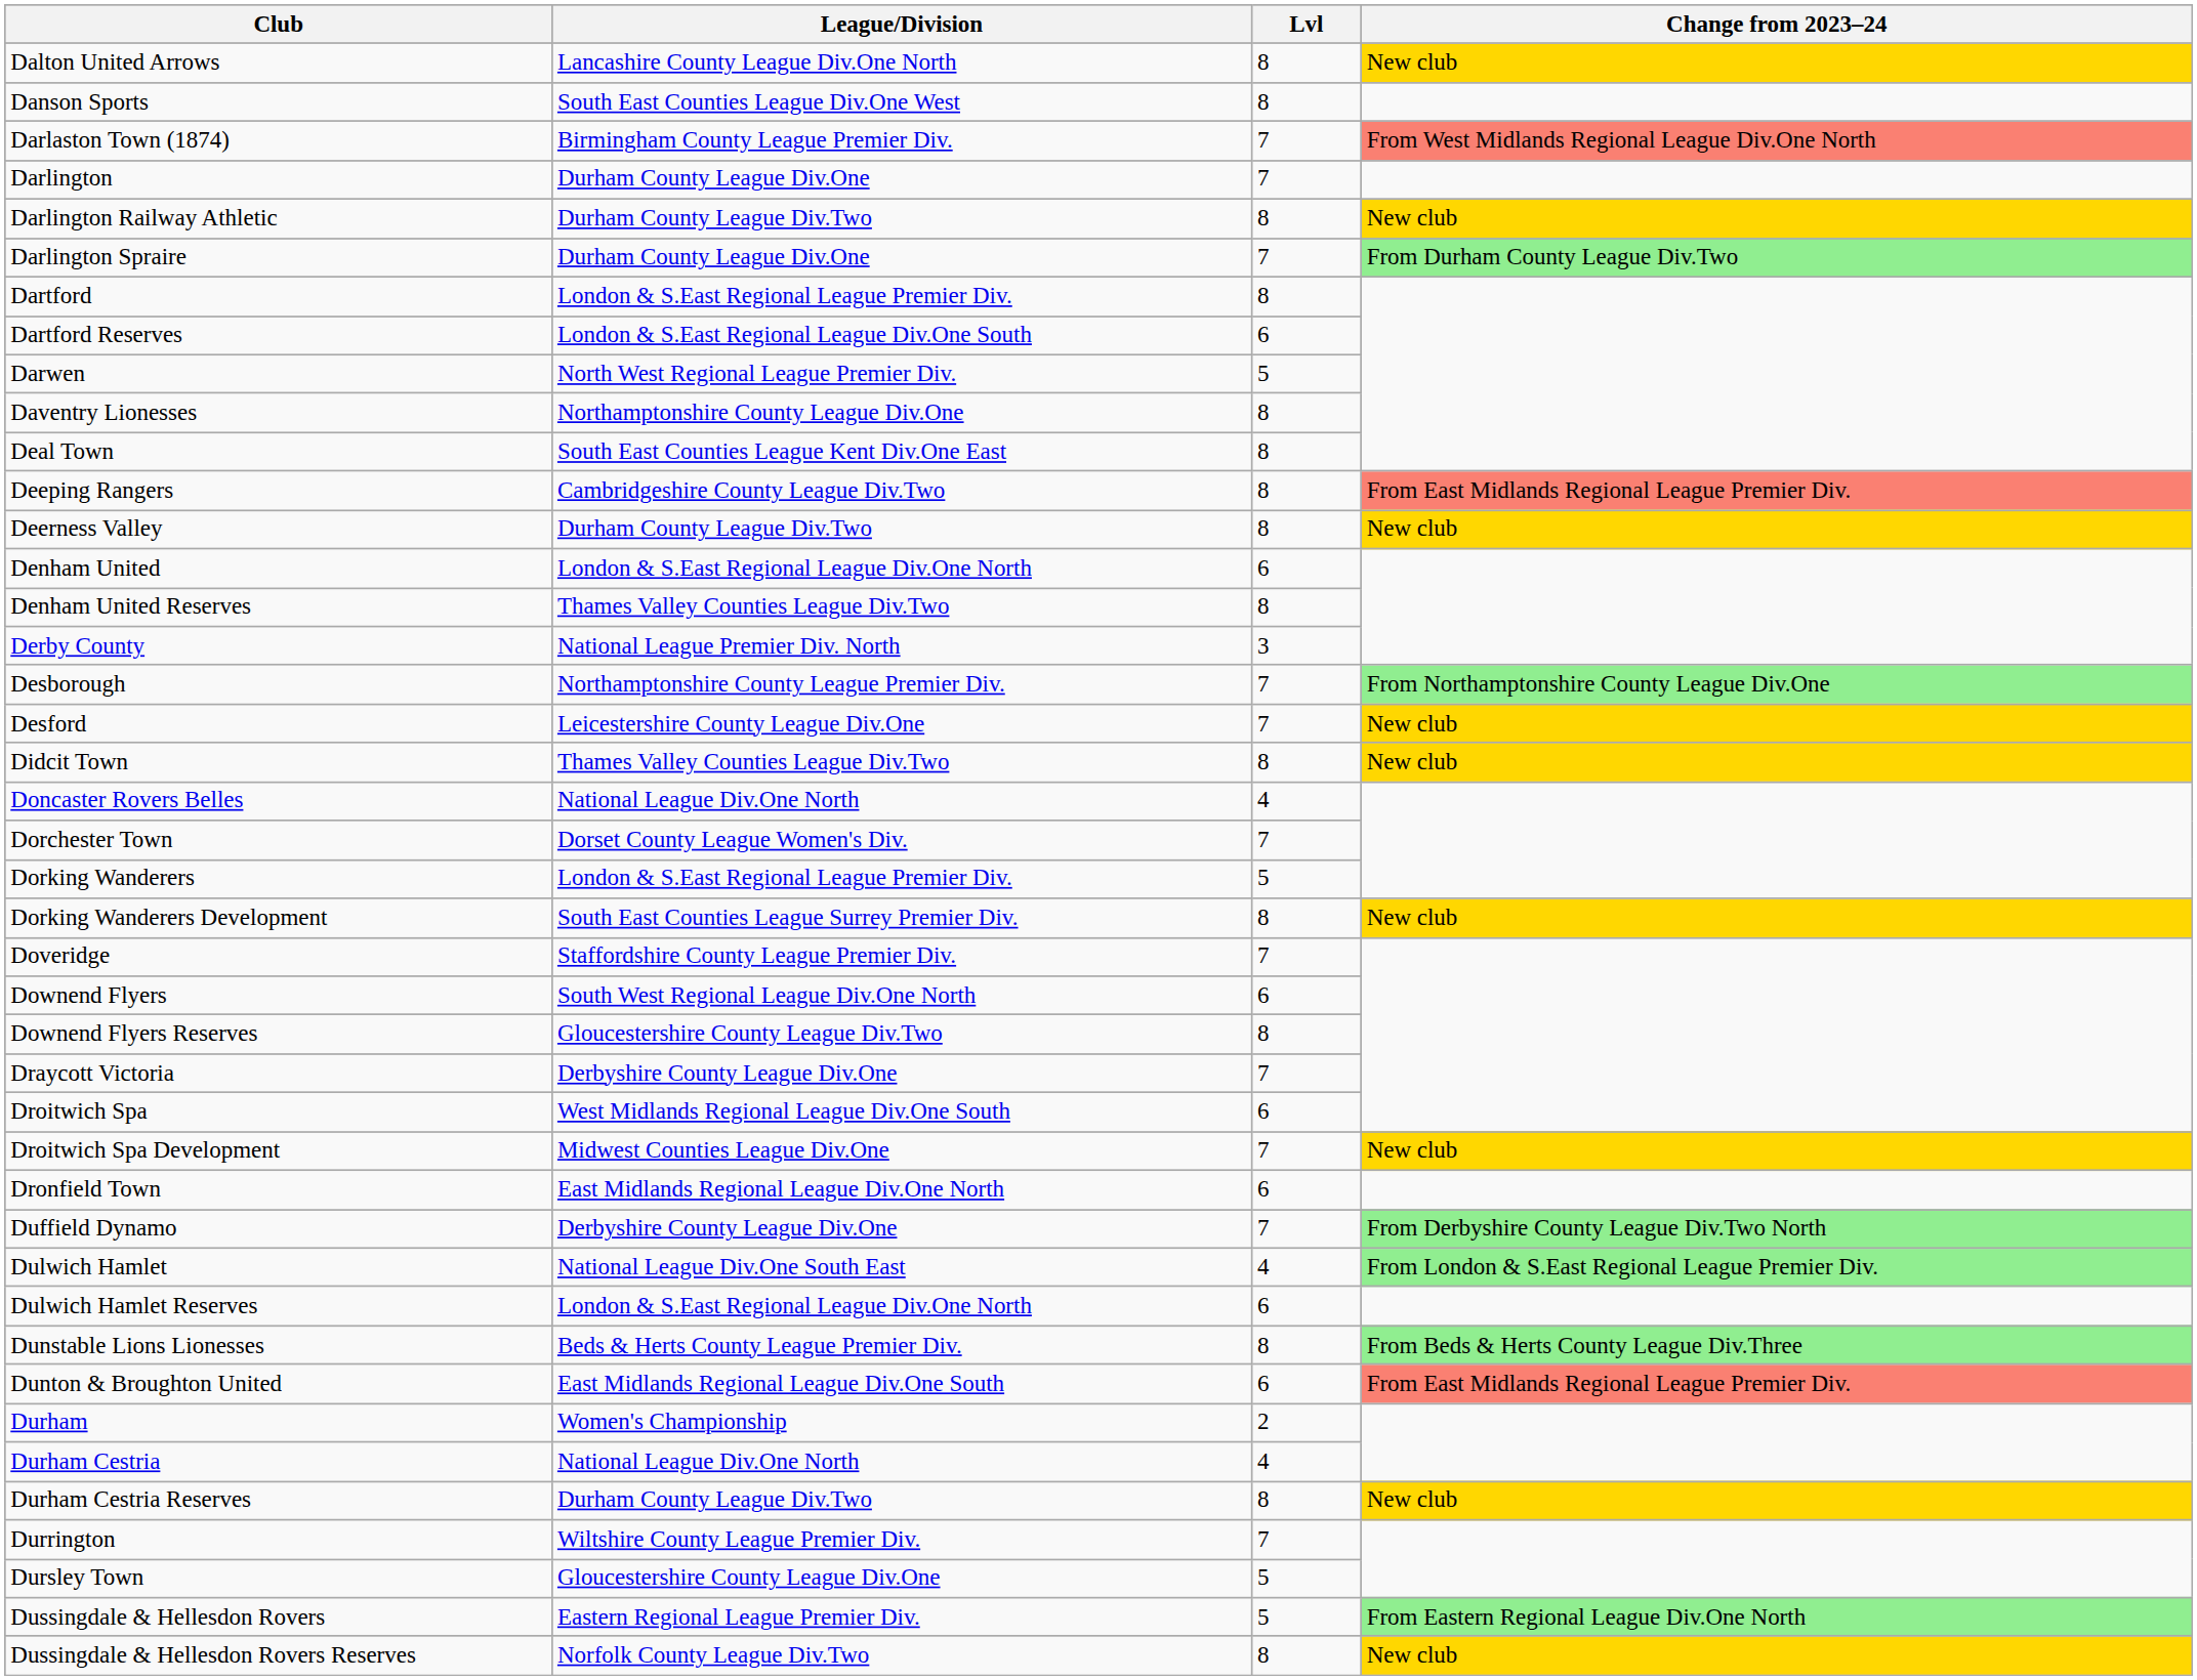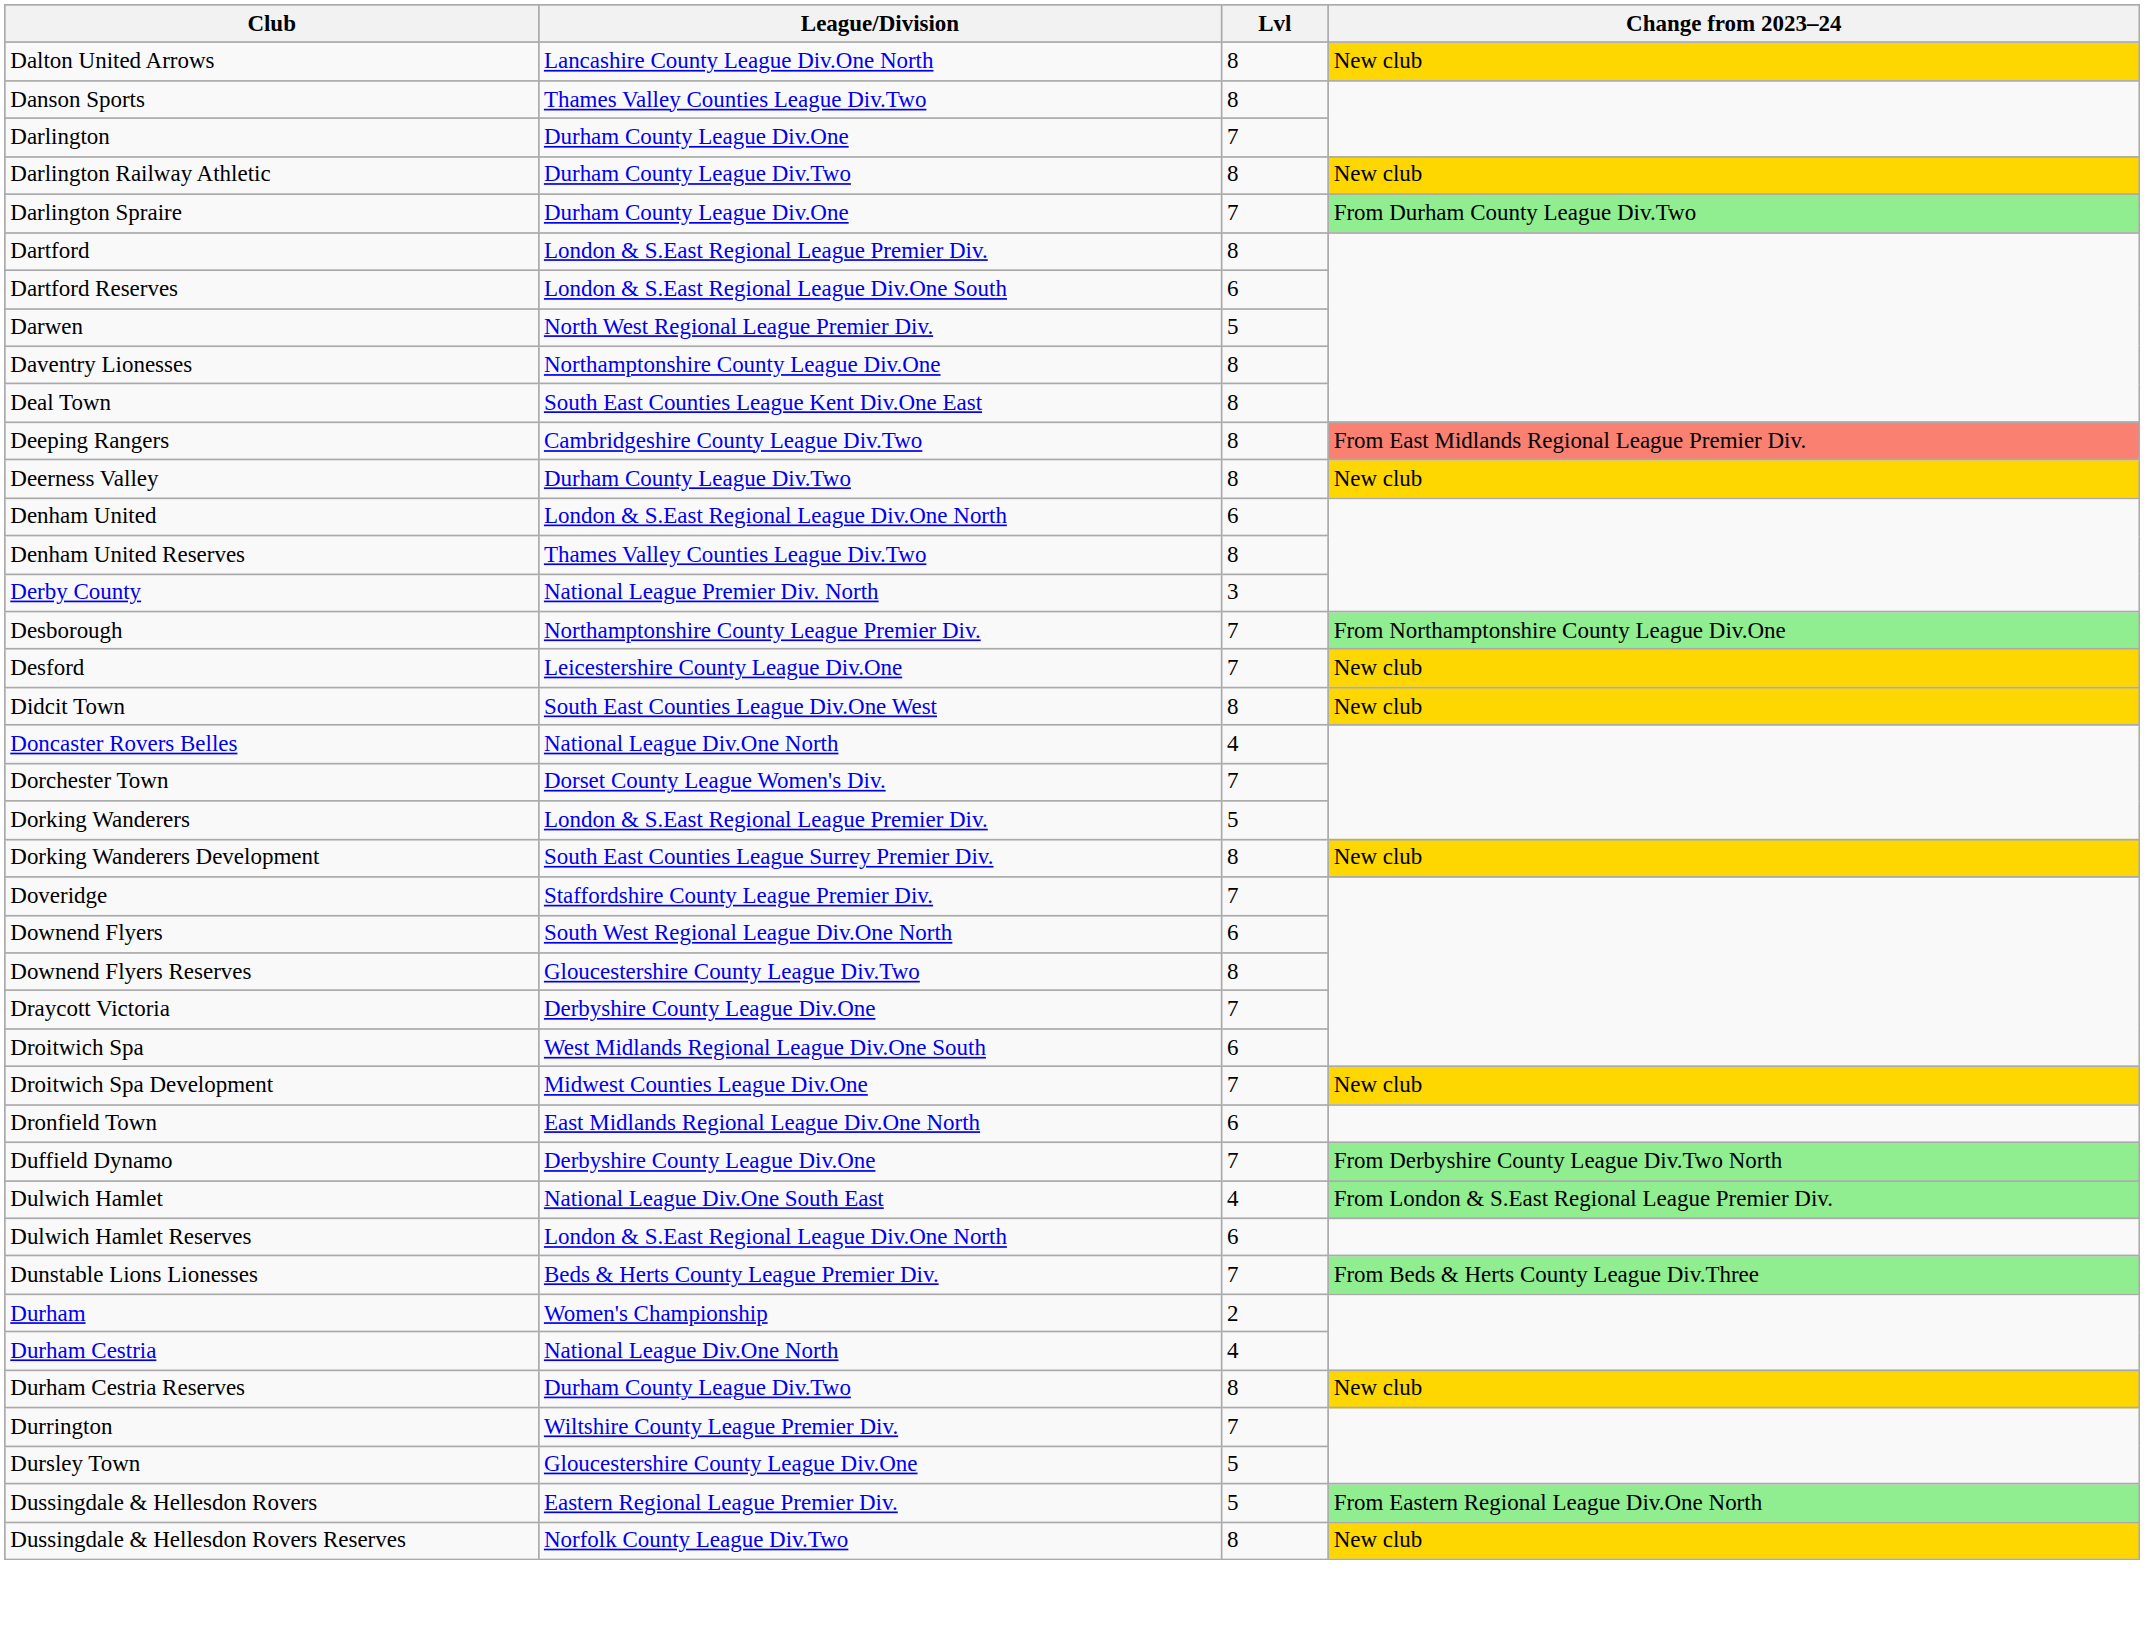Danson Sports | League/Division: South East Counties League Div.One West -> Thames Valley Counties League Div.Two
- row: Darlaston Town (1874) | Birmingham County League Premier Div. | 7 | From West Midlands Regional League Div.One North
Didcit Town | League/Division: Thames Valley Counties League Div.Two -> South East Counties League Div.One West
Dunstable Lions Lionesses | Lvl: 8 -> 7
- row: Dunton & Broughton United | East Midlands Regional League Div.One South | 6 | From East Midlands Regional League Premier Div.
